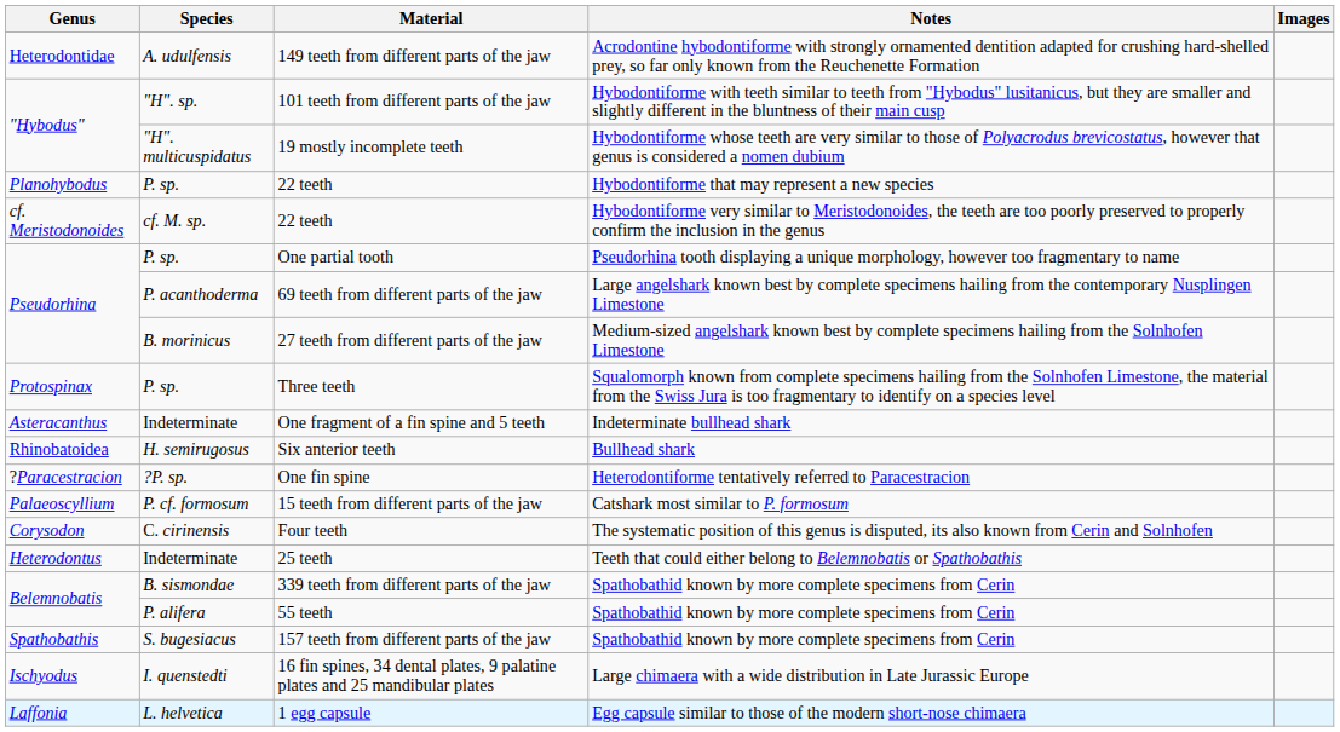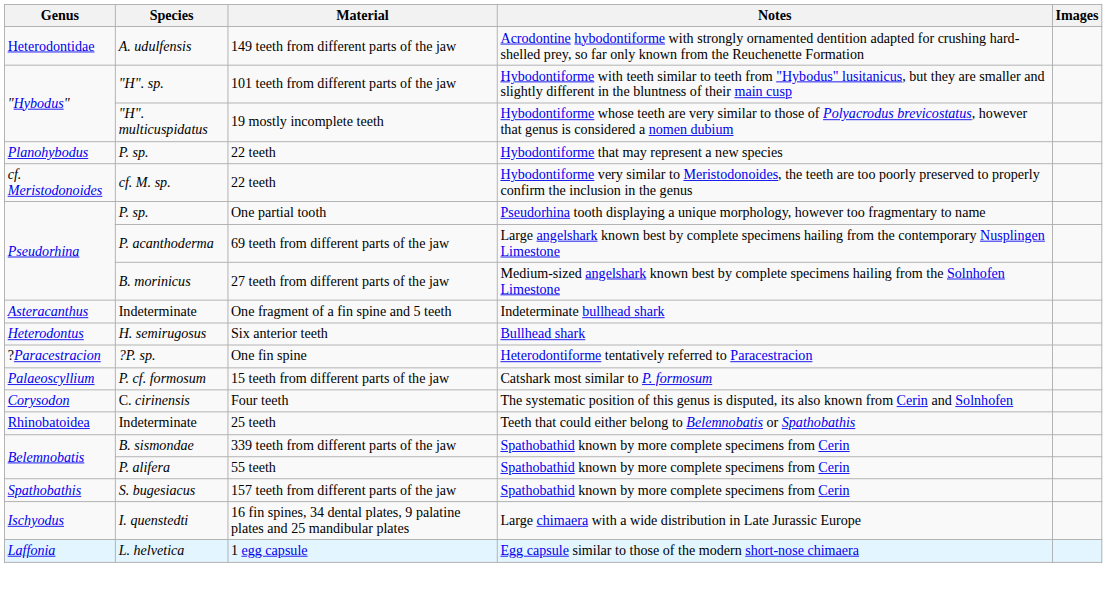- row: Protospinax | P. sp. | Three teeth | Squalomorph known from complete specimens hailing from the Solnhofen Limestone, the material from the Swiss Jura is too fragmentary to identify on a species level
Six anterior teeth | Genus: Rhinobatoidea -> Heterodontus
25 teeth | Genus: Heterodontus -> Rhinobatoidea
